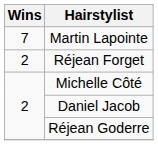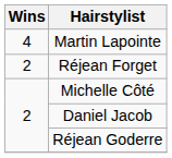Martin Lapointe | Wins: 7 -> 4
